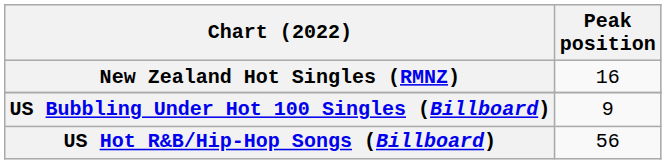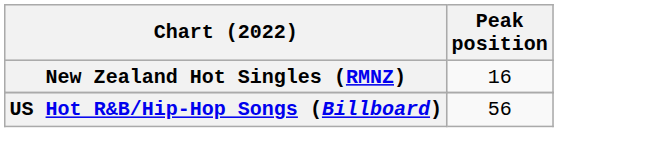- row: US Bubbling Under Hot 100 Singles (Billboard) | 9
